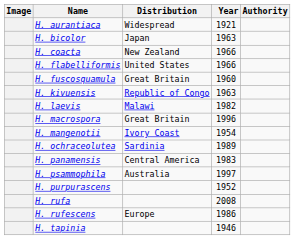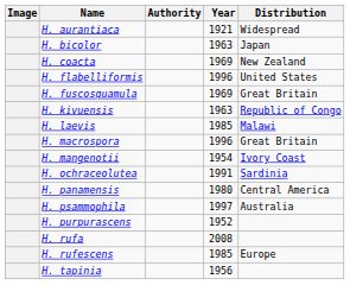columns swapped: Authority <-> Distribution
H. coacta | Year: 1966 -> 1969
H. flabelliformis | Year: 1966 -> 1996
H. fuscosquamula | Year: 1960 -> 1969
H. laevis | Year: 1982 -> 1985
H. ochraceolutea | Year: 1989 -> 1991
H. panamensis | Year: 1983 -> 1980
H. rufescens | Year: 1986 -> 1985
H. tapinia | Year: 1946 -> 1956
